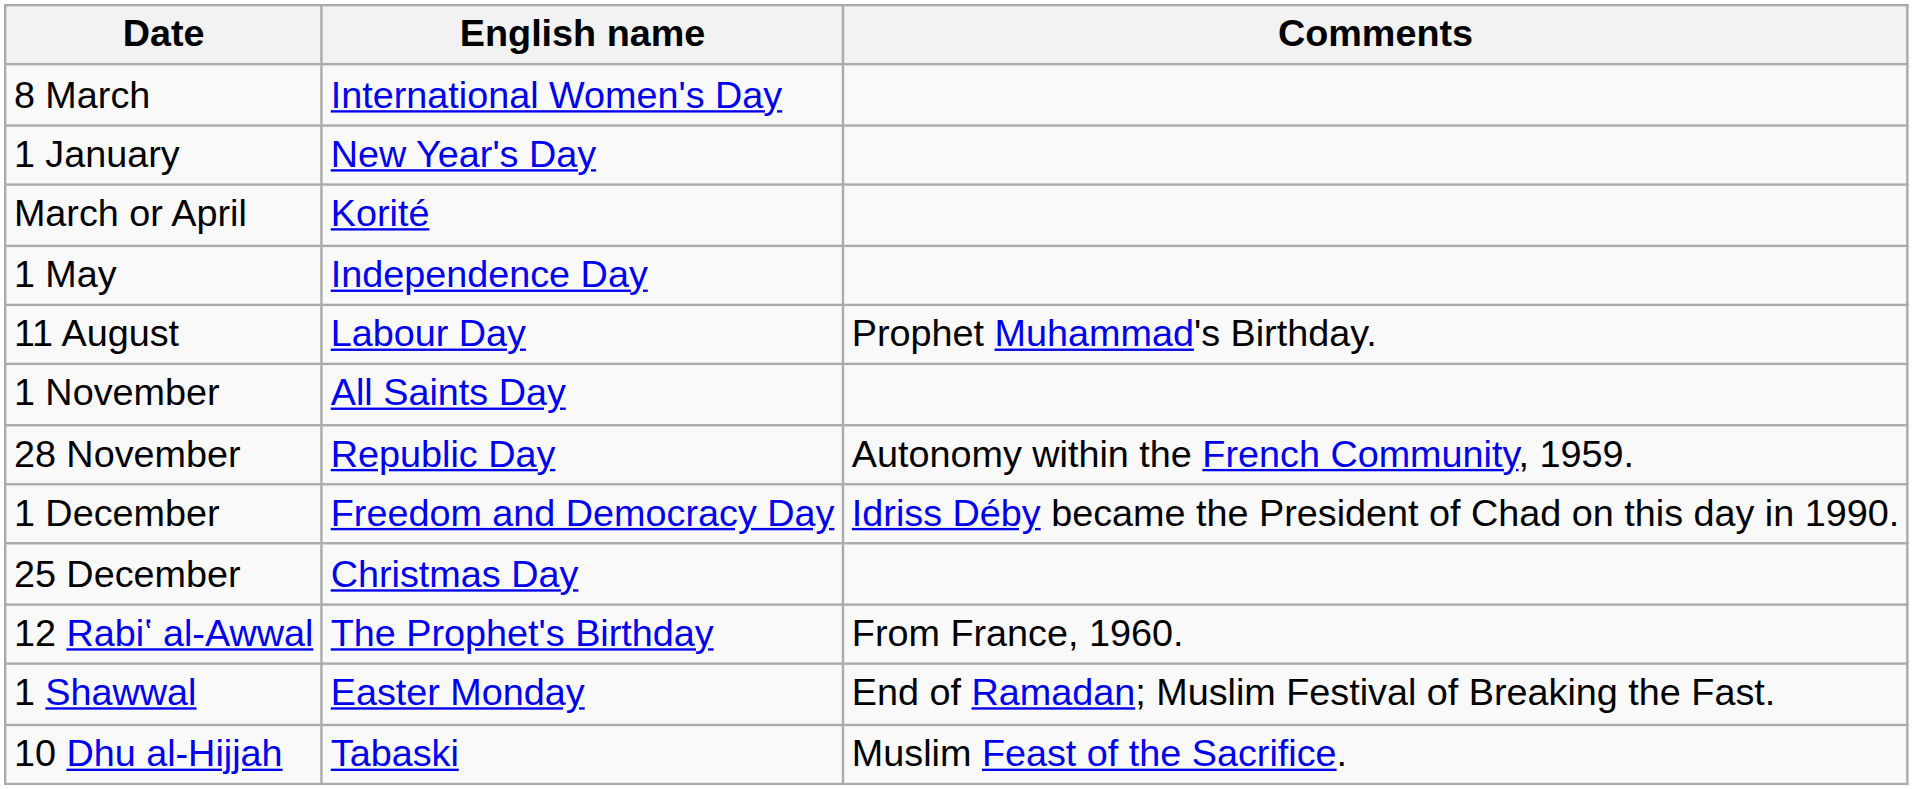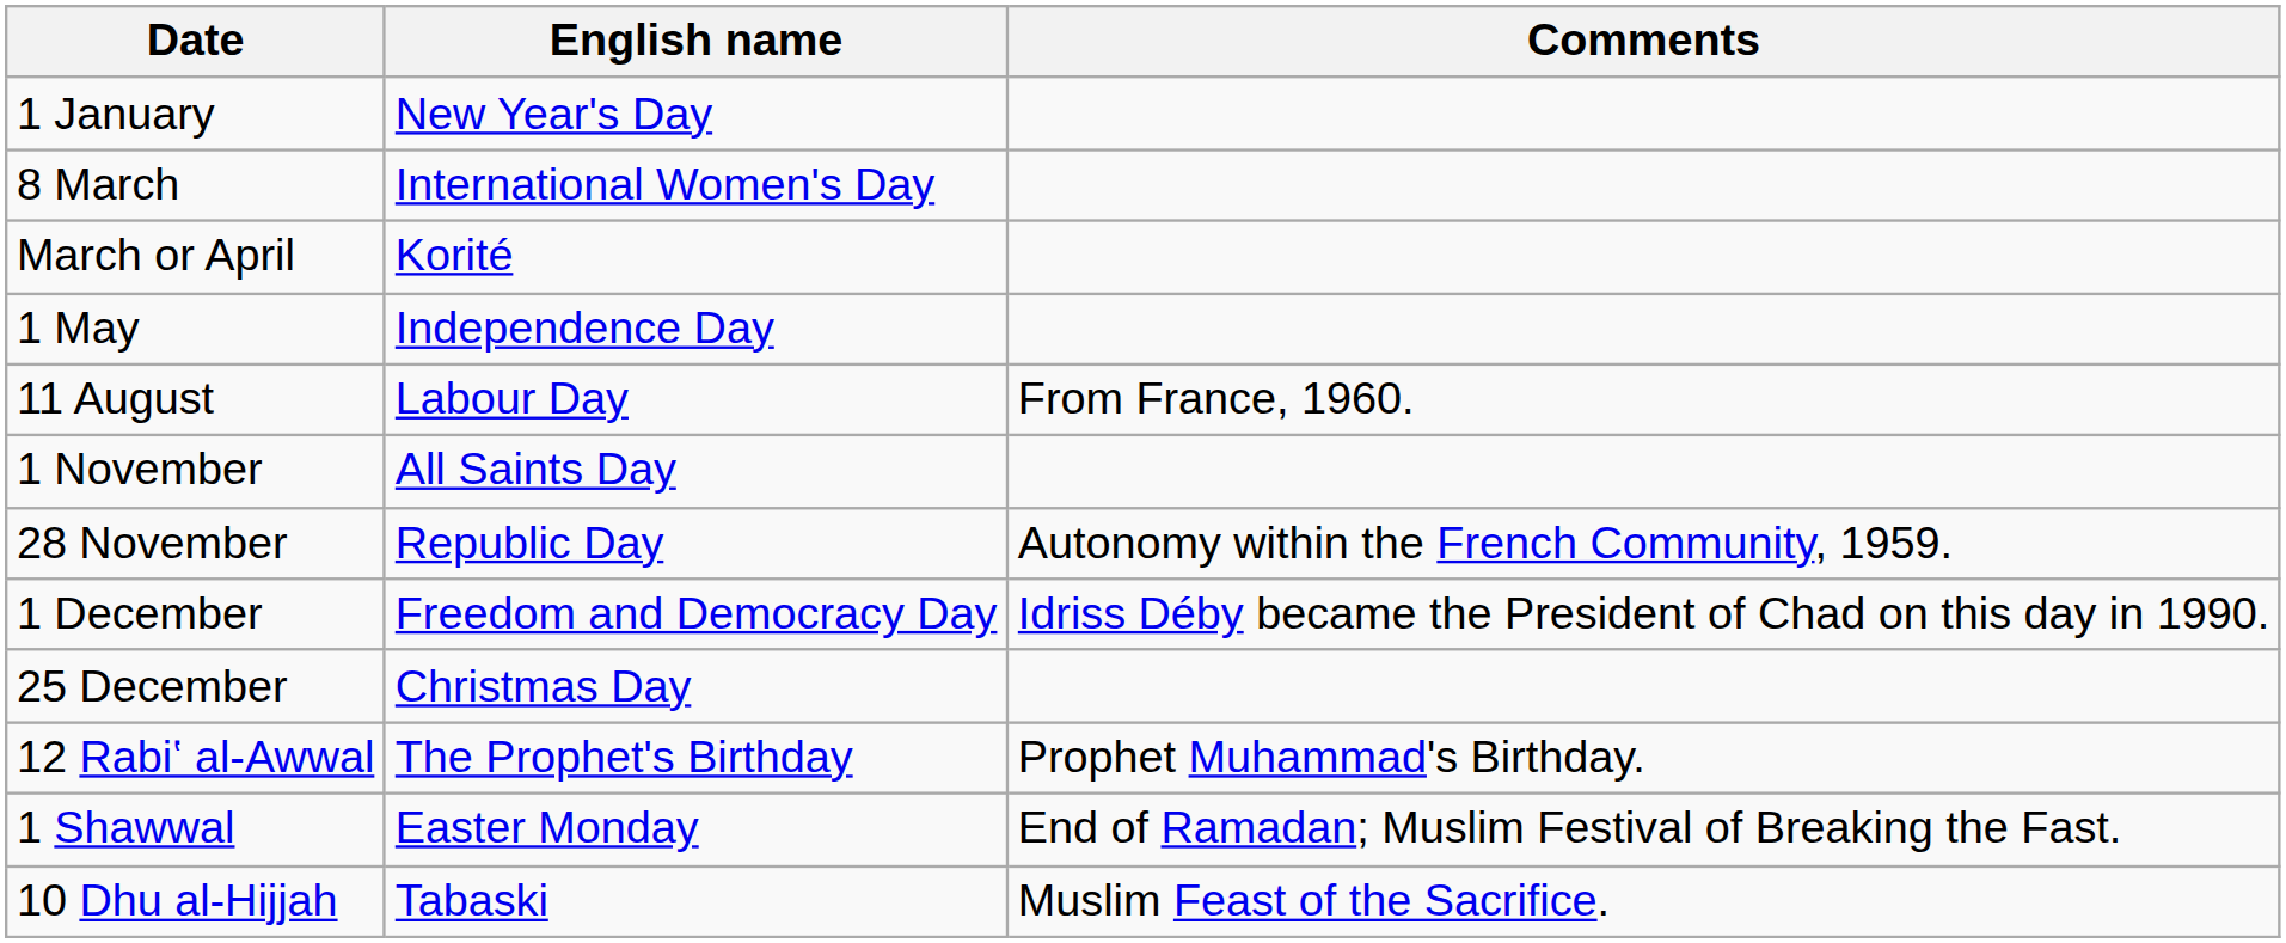rows swapped: 1 January <-> 8 March
11 August | Comments: Prophet Muhammad's Birthday. -> From France, 1960.
12 Rabiʽ al-Awwal | Comments: From France, 1960. -> Prophet Muhammad's Birthday.
